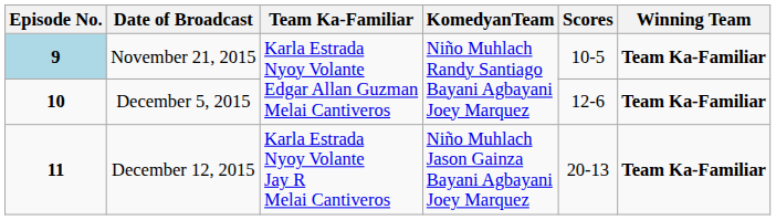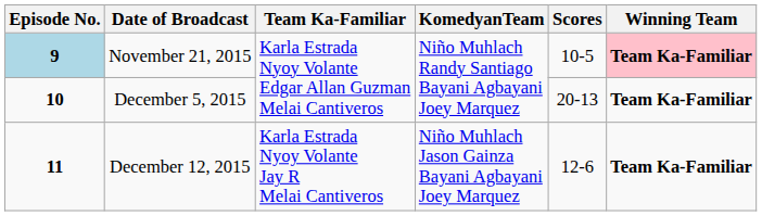November 21, 2015 | Winning Team: no background -> pink background
December 5, 2015 | Scores: 12-6 -> 20-13
December 12, 2015 | Scores: 20-13 -> 12-6
